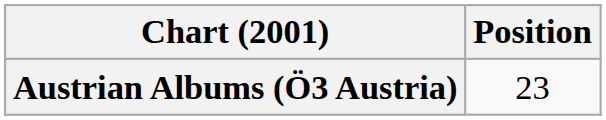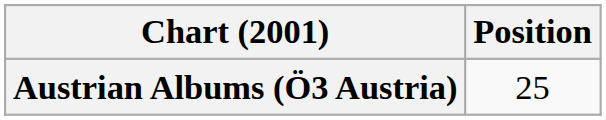Austrian Albums (Ö3 Austria) | Position: 23 -> 25
